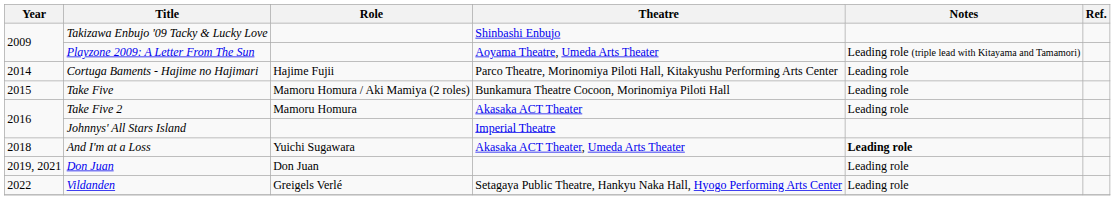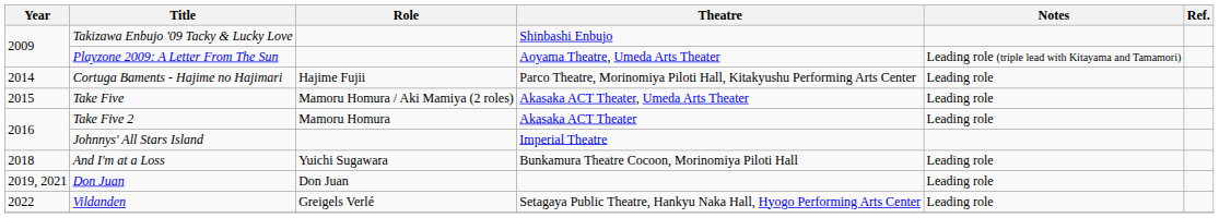Take Five | Theatre: Bunkamura Theatre Cocoon, Morinomiya Piloti Hall -> Akasaka ACT Theater, Umeda Arts Theater
And I'm at a Loss | Theatre: Akasaka ACT Theater, Umeda Arts Theater -> Bunkamura Theatre Cocoon, Morinomiya Piloti Hall
And I'm at a Loss | Notes: bold -> normal
